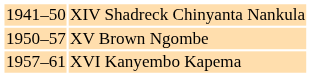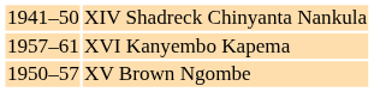rows swapped: XV Brown Ngombe <-> XVI Kanyembo Kapema
